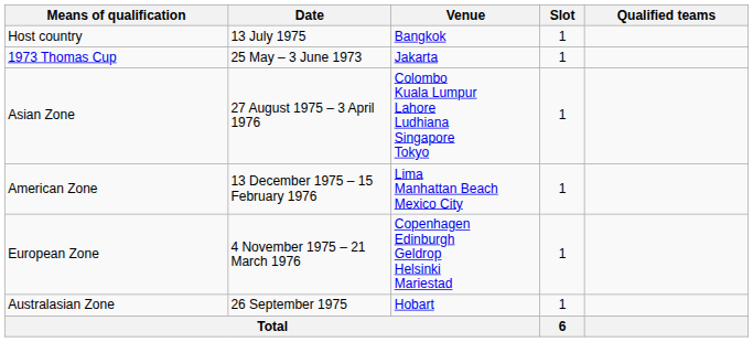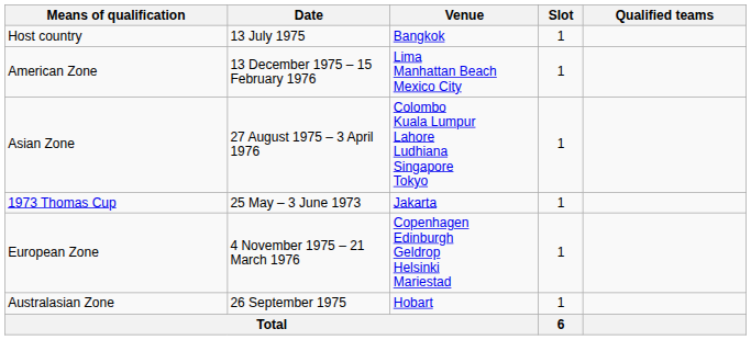rows swapped: 1973 Thomas Cup <-> American Zone
